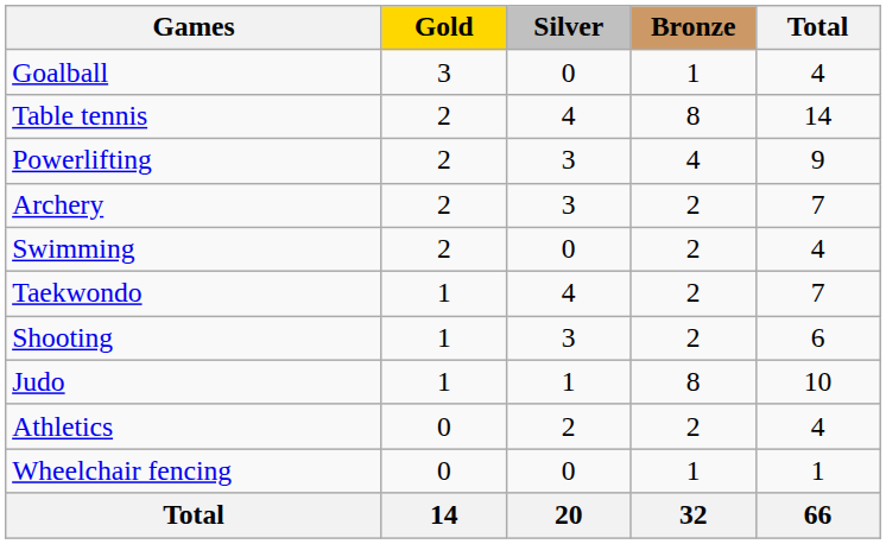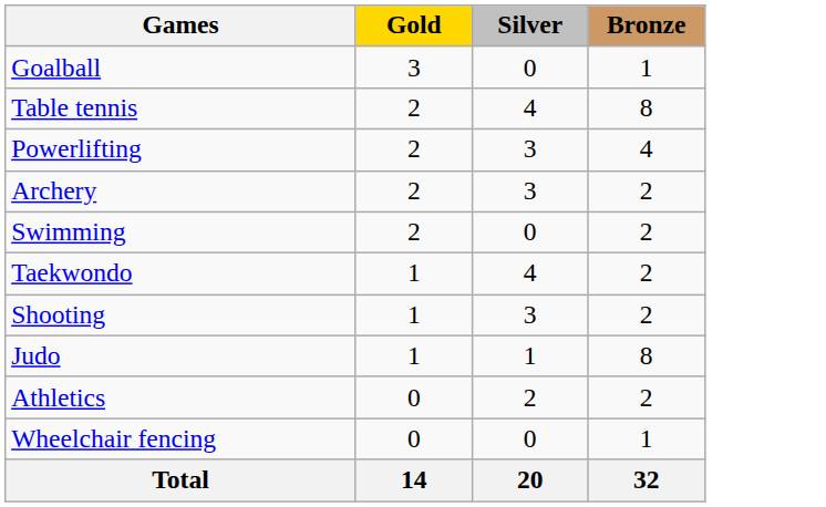- column: Total | 4 | 14 | 9 | 7 | 4 | 7 | 6 | 10 | 4 | 1 | 66
